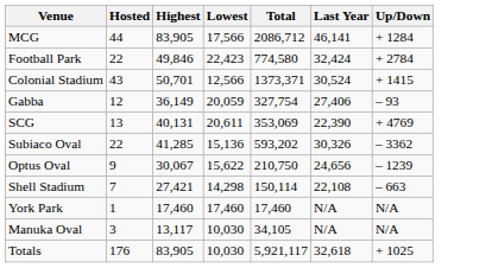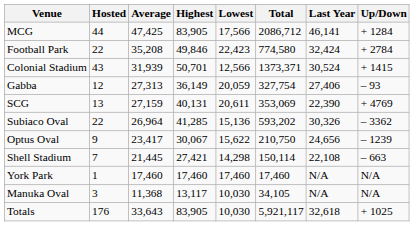+ column: Average | 47,425 | 35,208 | 31,939 | 27,313 | 27,159 | 26,964 | 23,417 | 21,445 | 17,460 | 11,368 | 33,643
